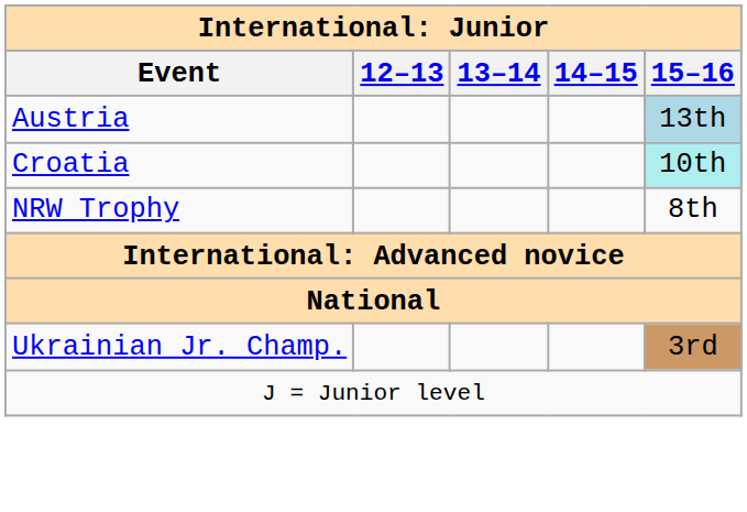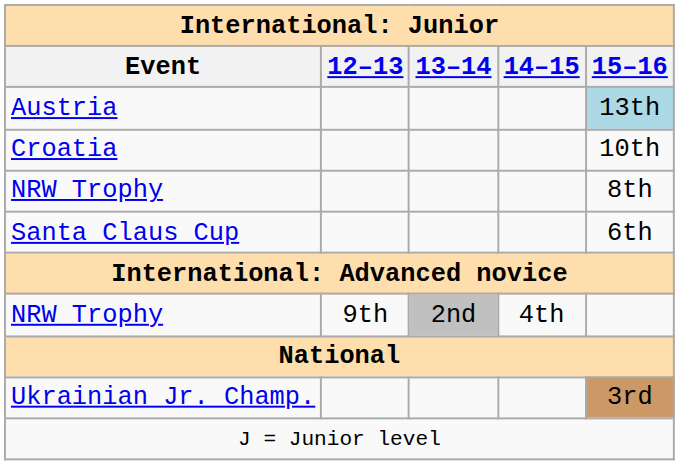Croatia | 15–16: paleturquoise background -> no background
+ row: Santa Claus Cup | 6th
+ row: NRW Trophy | 9th | 2nd | 4th
